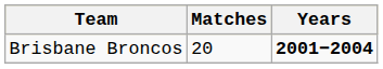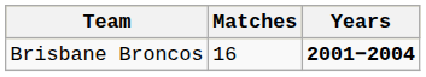Brisbane Broncos | Matches: 20 -> 16
